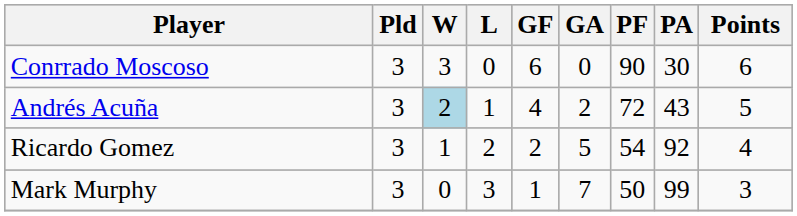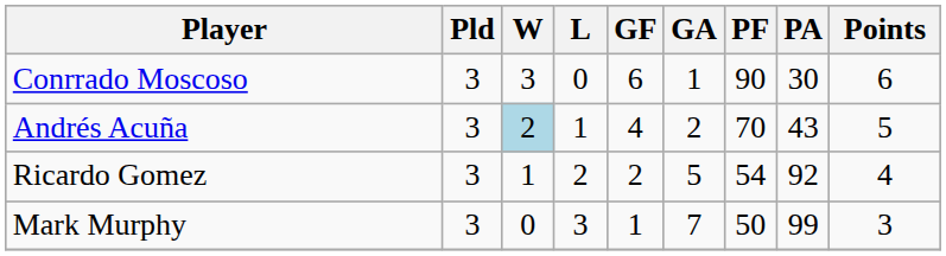Conrrado Moscoso | GA: 0 -> 1
Andrés Acuña | PF: 72 -> 70
